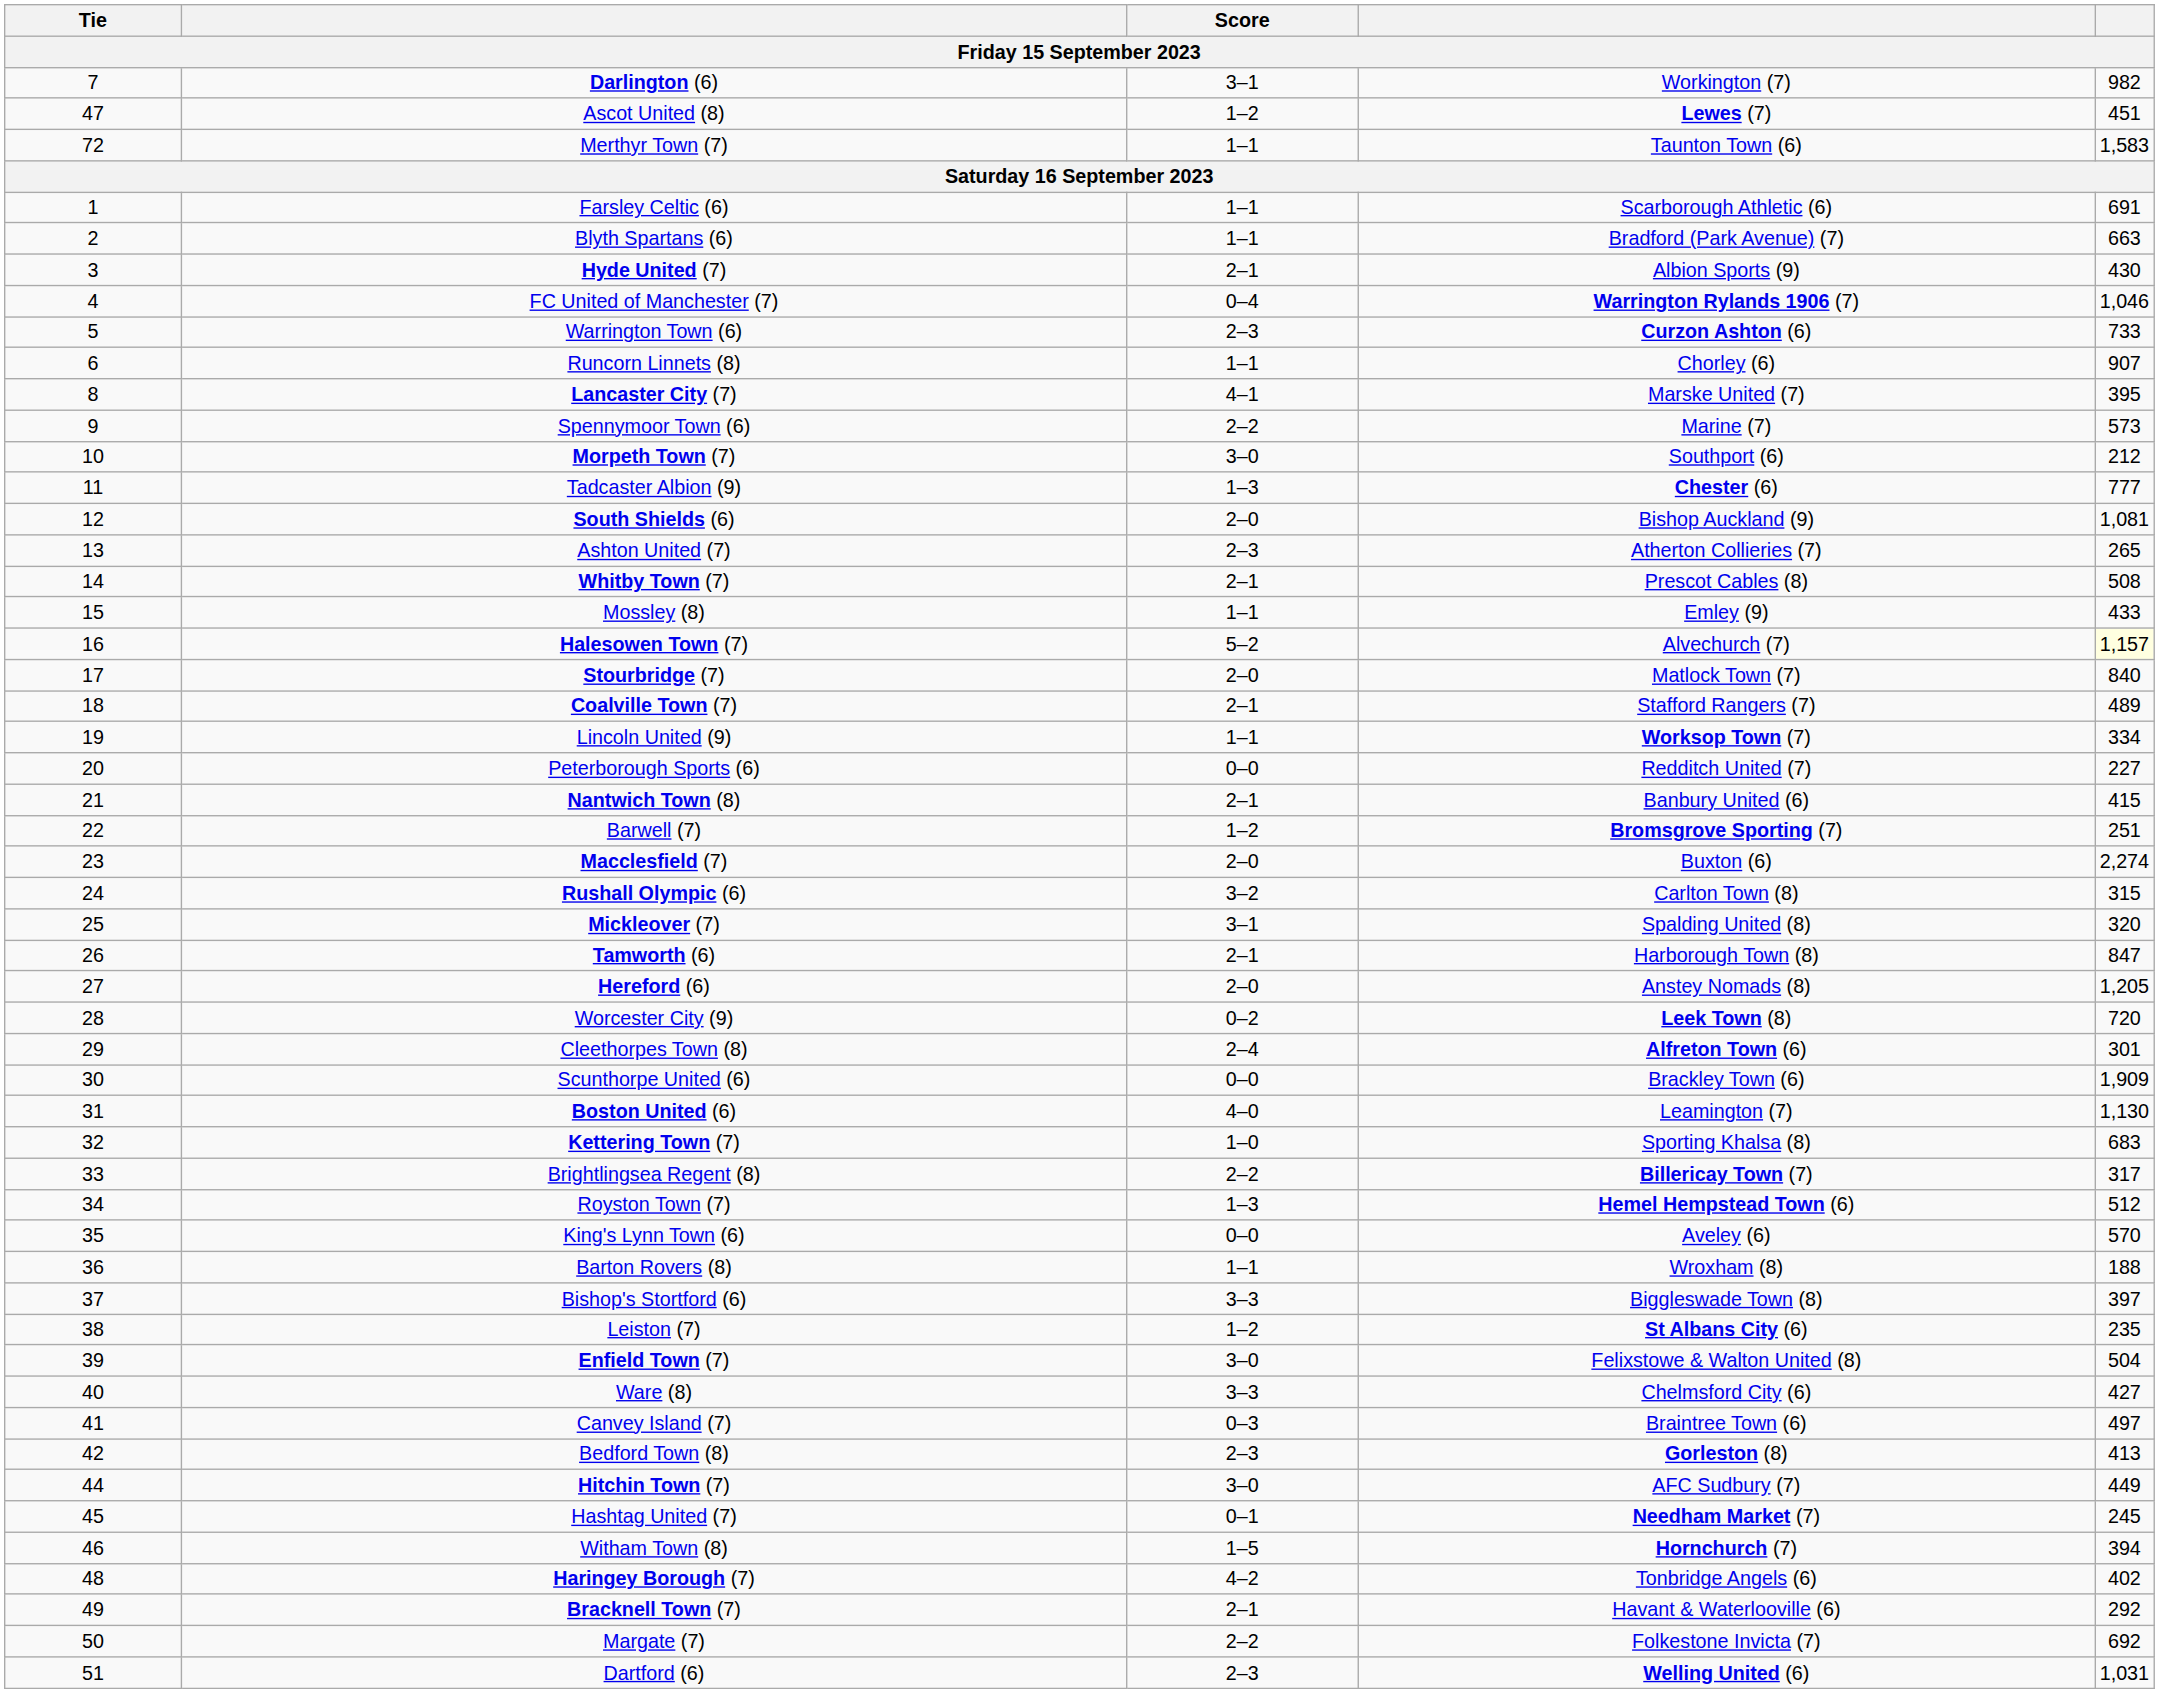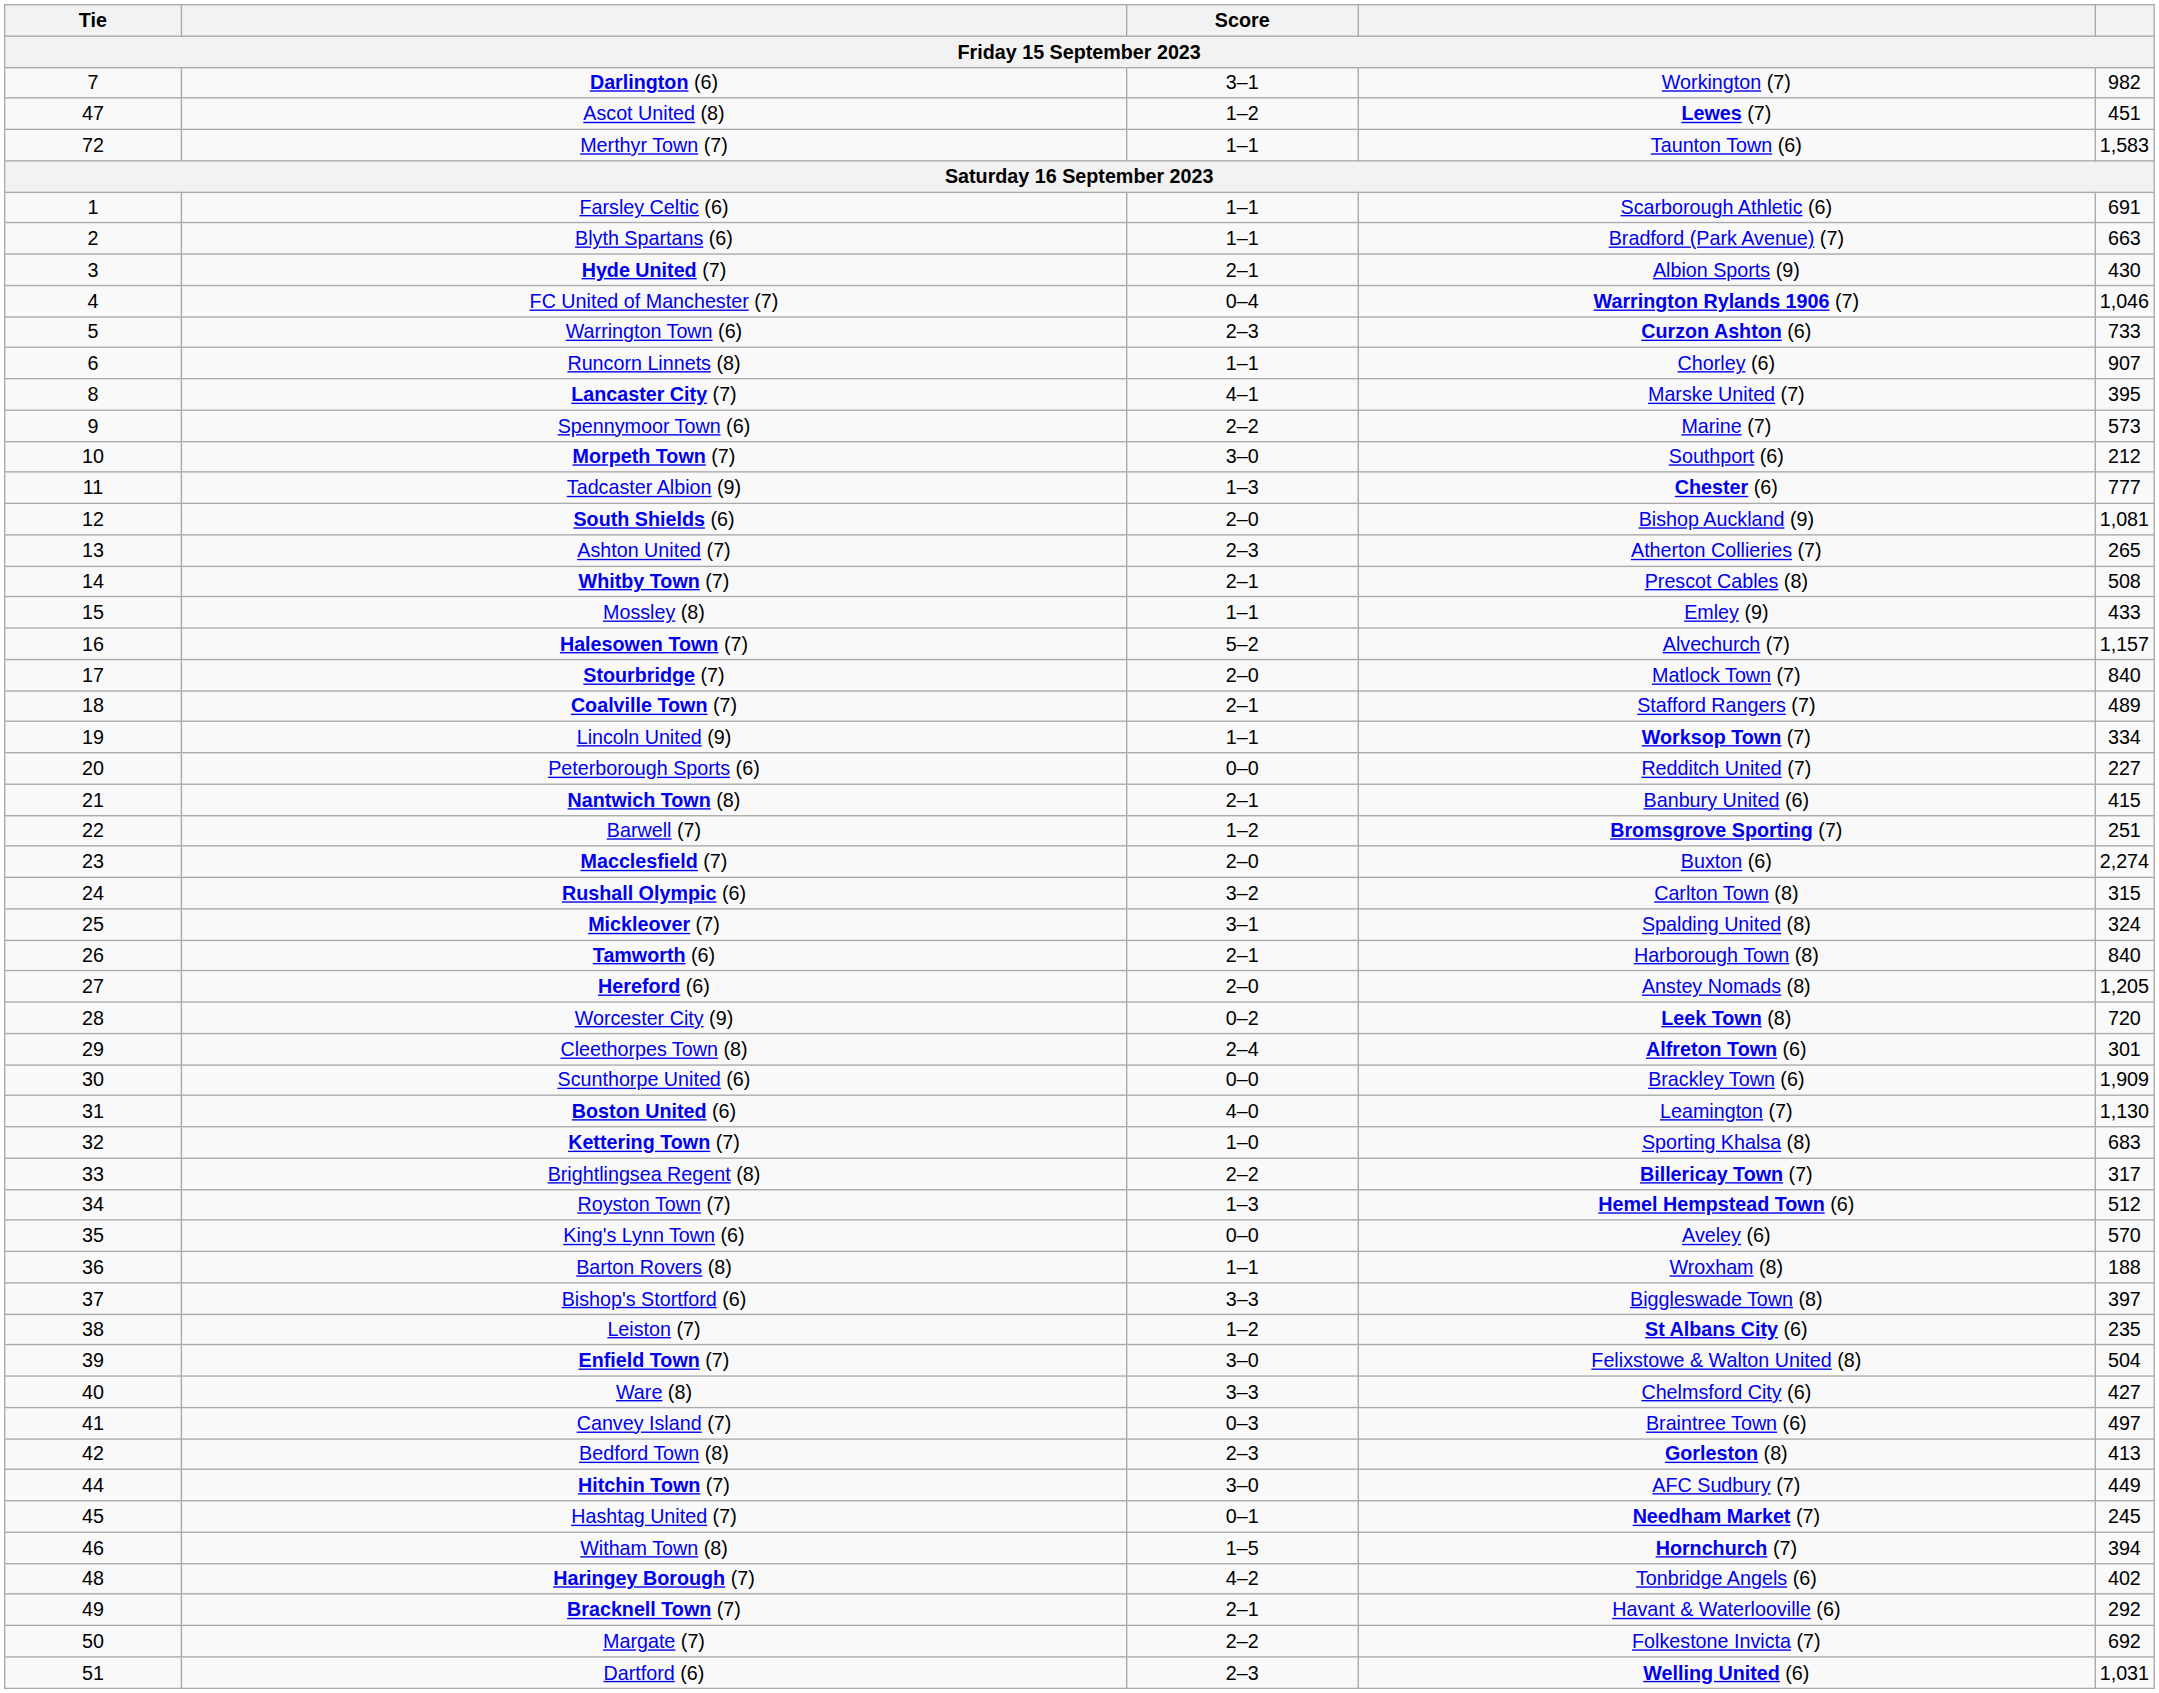Halesowen Town (7) | column 5: lightyellow background -> no background
Mickleover (7) | column 5: 320 -> 324
Tamworth (6) | column 5: 847 -> 840
